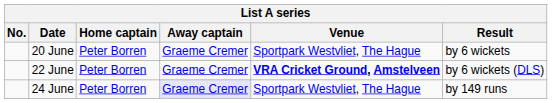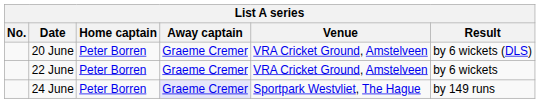20 June | Venue: Sportpark Westvliet, The Hague -> VRA Cricket Ground, Amstelveen
20 June | Result: by 6 wickets -> by 6 wickets (DLS)
22 June | Venue: bold -> normal
22 June | Result: by 6 wickets (DLS) -> by 6 wickets
